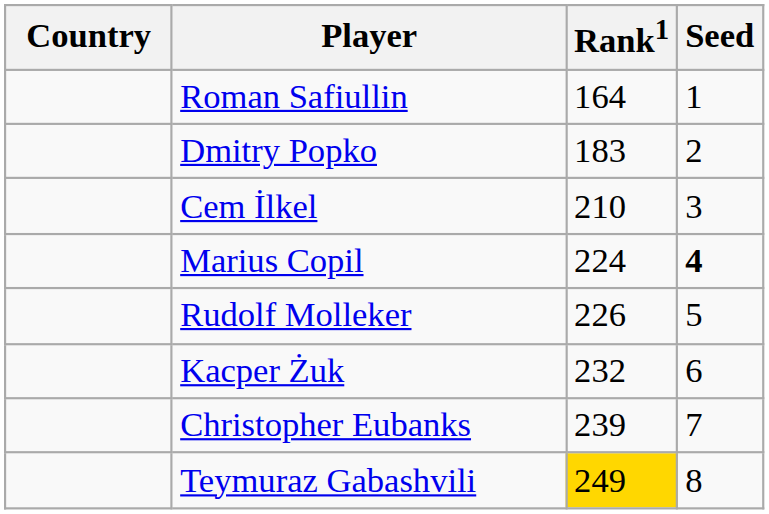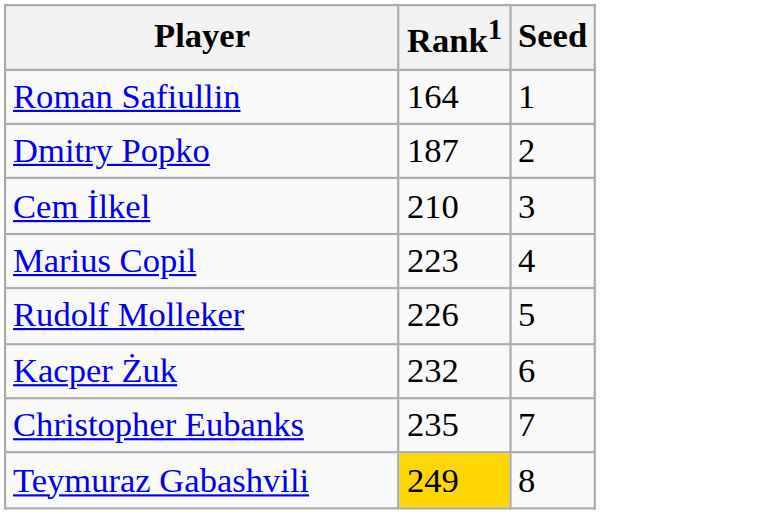- column: Country
Dmitry Popko | Rank1: 183 -> 187
Marius Copil | Rank1: 224 -> 223
Marius Copil | Seed: bold -> normal
Christopher Eubanks | Rank1: 239 -> 235
